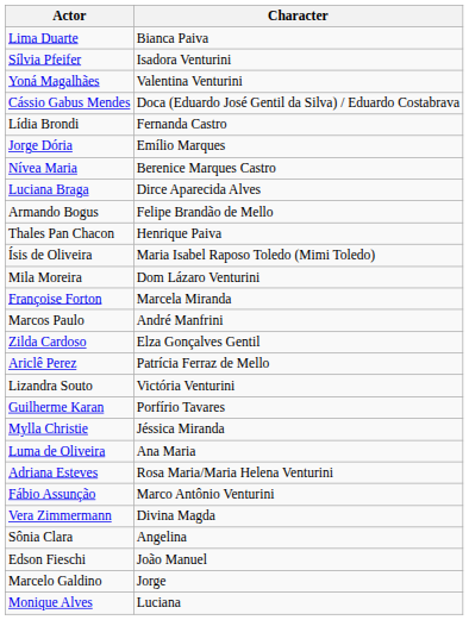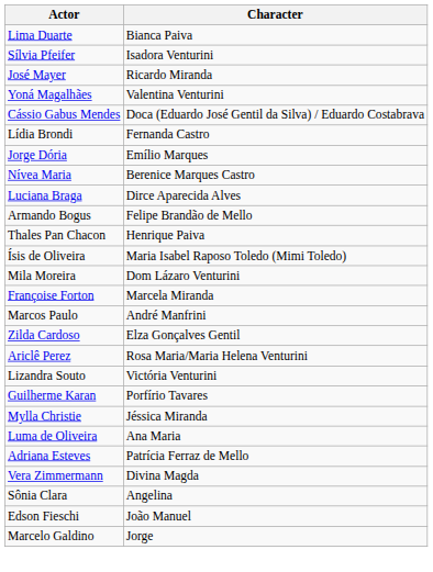+ row: José Mayer | Ricardo Miranda
Ariclê Perez | Character: Patrícia Ferraz de Mello -> Rosa Maria/Maria Helena Venturini
Adriana Esteves | Character: Rosa Maria/Maria Helena Venturini -> Patrícia Ferraz de Mello
- row: Fábio Assunção | Marco Antônio Venturini
- row: Monique Alves | Luciana
